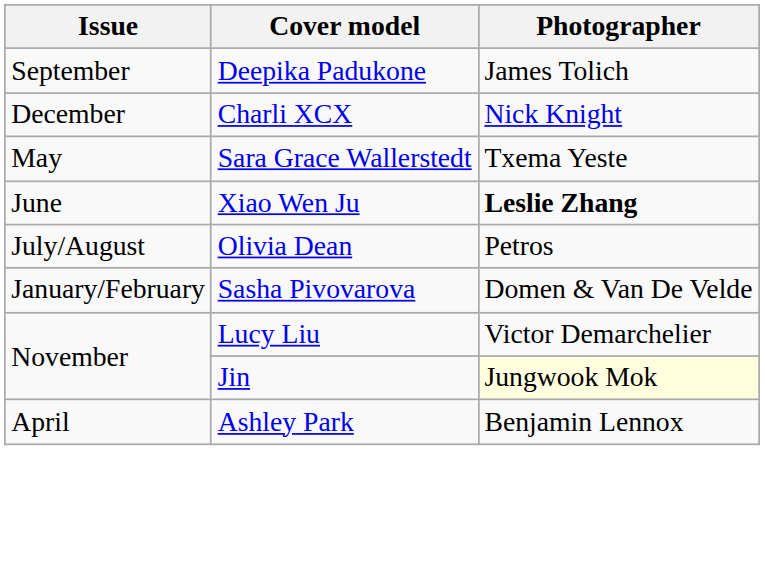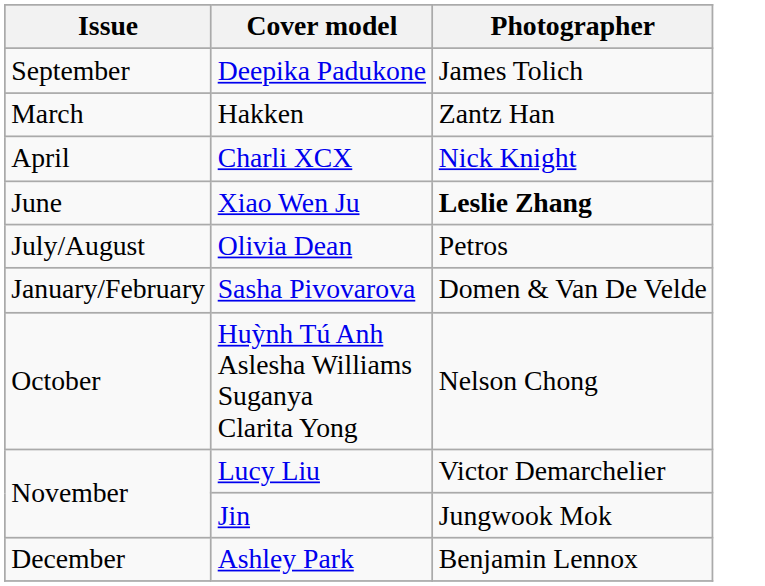+ row: March | Hakken | Zantz Han
Charli XCX | Issue: December -> April
- row: May | Sara Grace Wallerstedt | Txema Yeste
+ row: October | Huỳnh Tú Anh Aslesha Williams Suganya Clarita Yong | Nelson Chong
Jin | Photographer: lightyellow background -> no background
Ashley Park | Issue: April -> December
